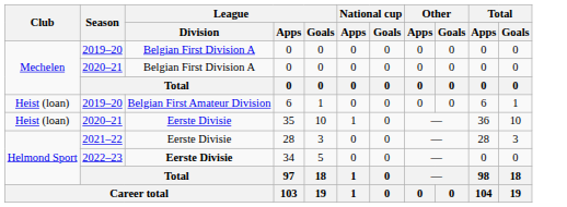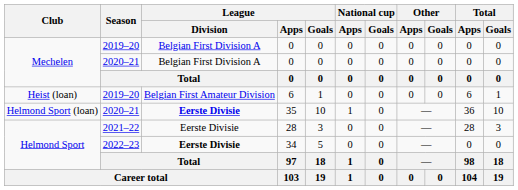35 | Club: Heist (loan) -> Helmond Sport (loan)
35 | League / Division: normal -> bold
